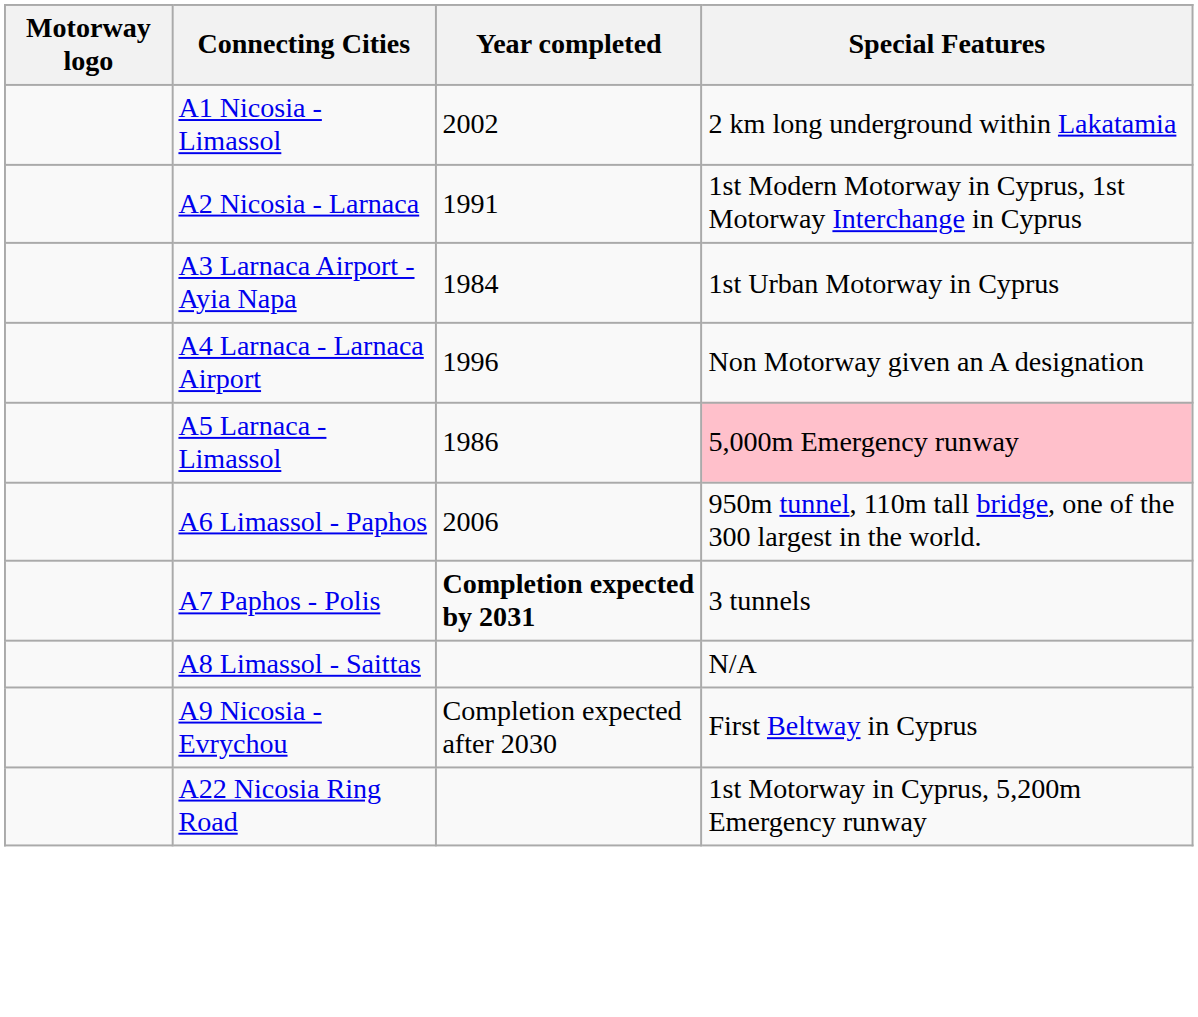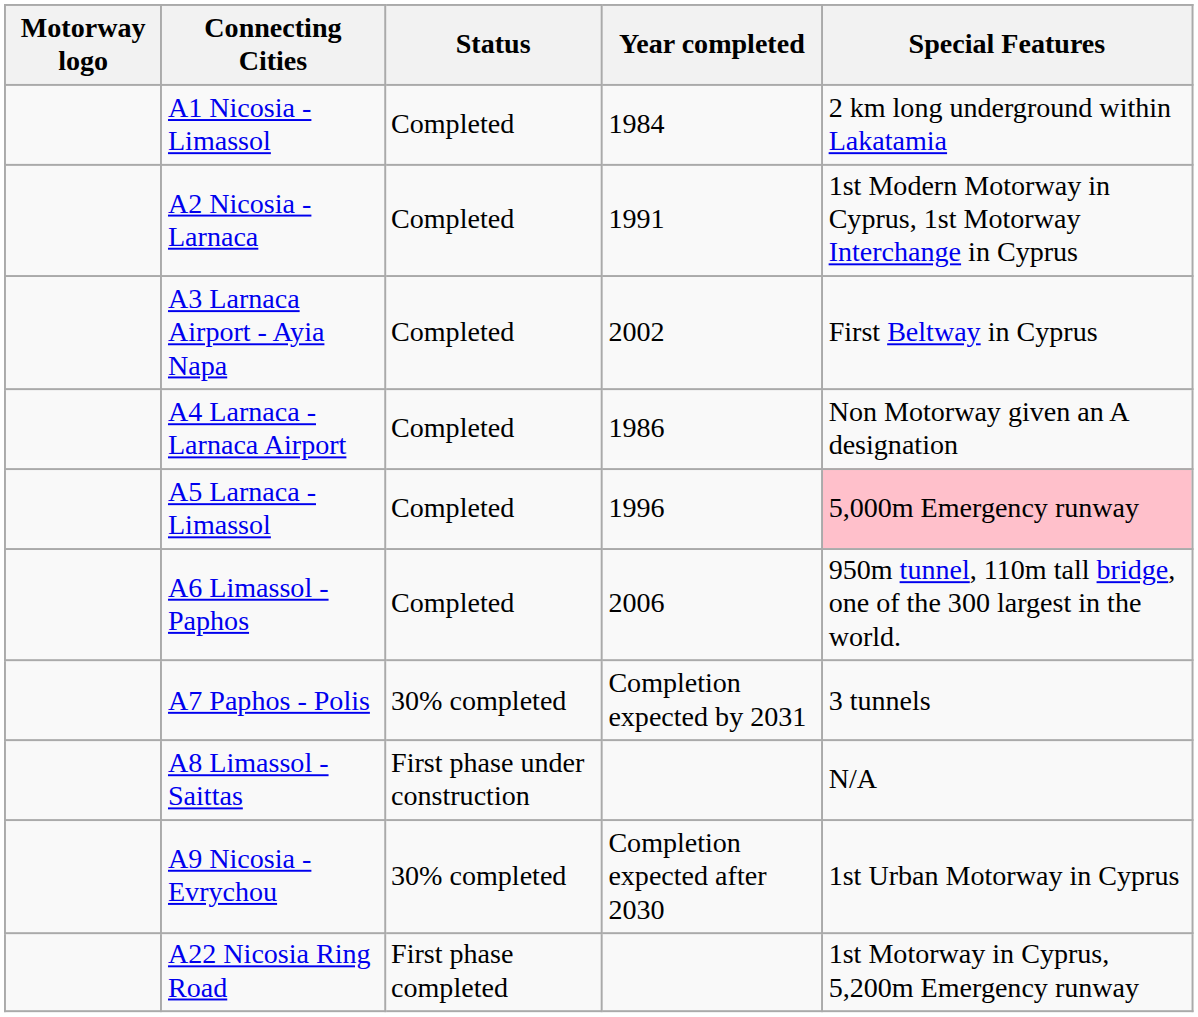+ column: Status | Completed | Completed | Completed | Completed | Completed | Completed | 30% completed | First phase under construction | 30% completed | First phase completed
A1 Nicosia - Limassol | Year completed: 2002 -> 1984
A3 Larnaca Airport - Ayia Napa | Year completed: 1984 -> 2002
A3 Larnaca Airport - Ayia Napa | Special Features: 1st Urban Motorway in Cyprus -> First Beltway in Cyprus
A4 Larnaca - Larnaca Airport | Year completed: 1996 -> 1986
A5 Larnaca - Limassol | Year completed: 1986 -> 1996
A7 Paphos - Polis | Year completed: bold -> normal
A9 Nicosia - Evrychou | Special Features: First Beltway in Cyprus -> 1st Urban Motorway in Cyprus
